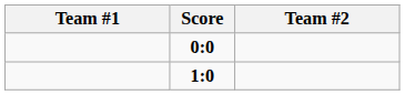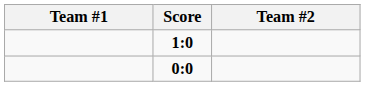rows swapped: 0:0 <-> 1:0
